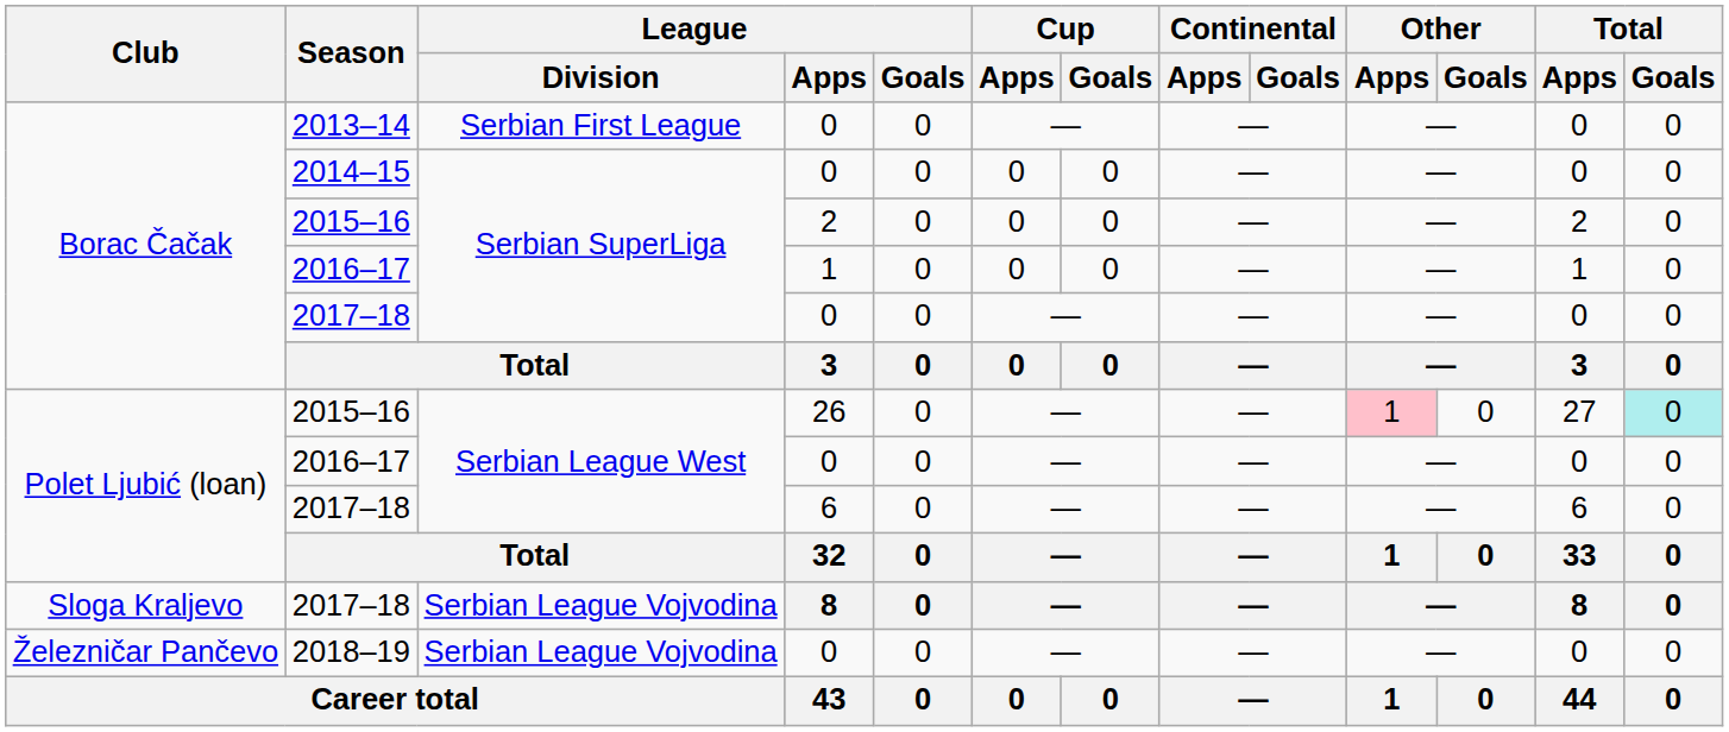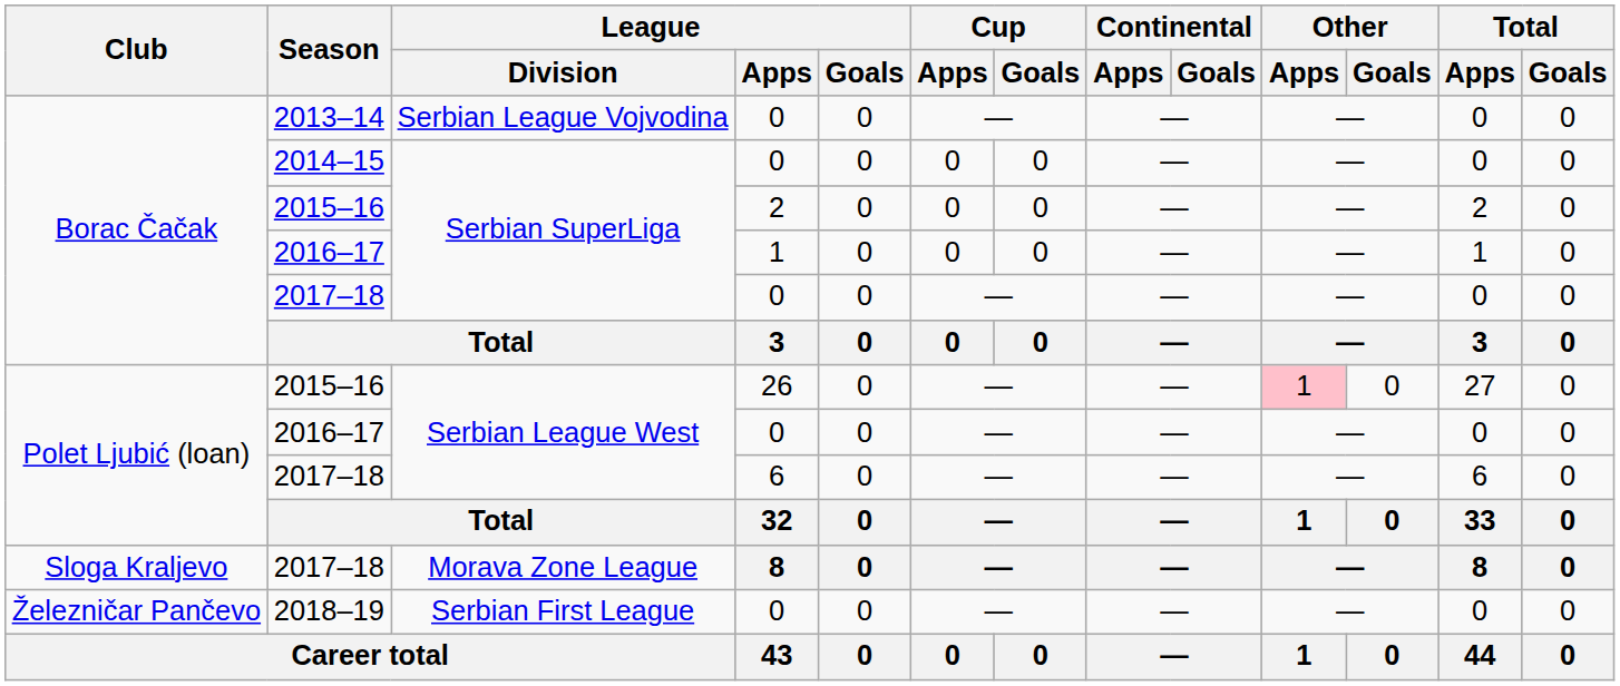2013–14 | League / Division: Serbian First League -> Serbian League Vojvodina
2015–16 / 26 | Total / Goals: paleturquoise background -> no background
2017–18 / 8 | League / Division: Serbian League Vojvodina -> Morava Zone League
2018–19 | League / Division: Serbian League Vojvodina -> Serbian First League
